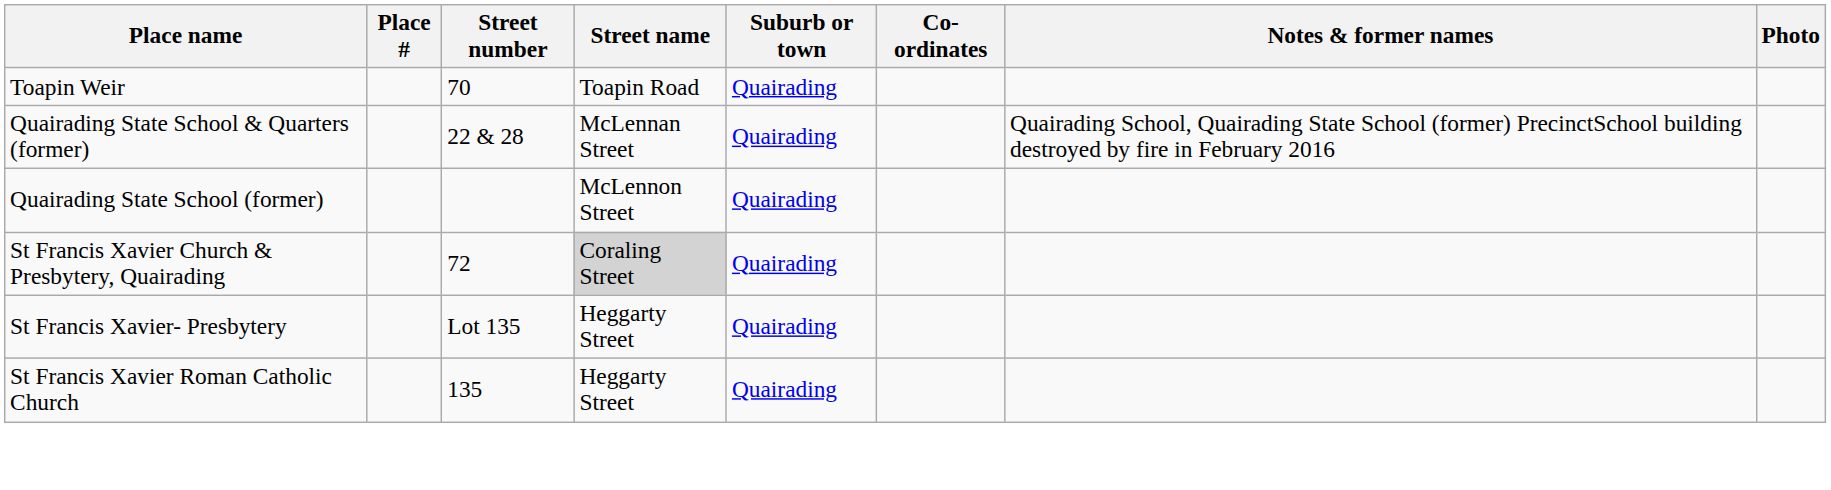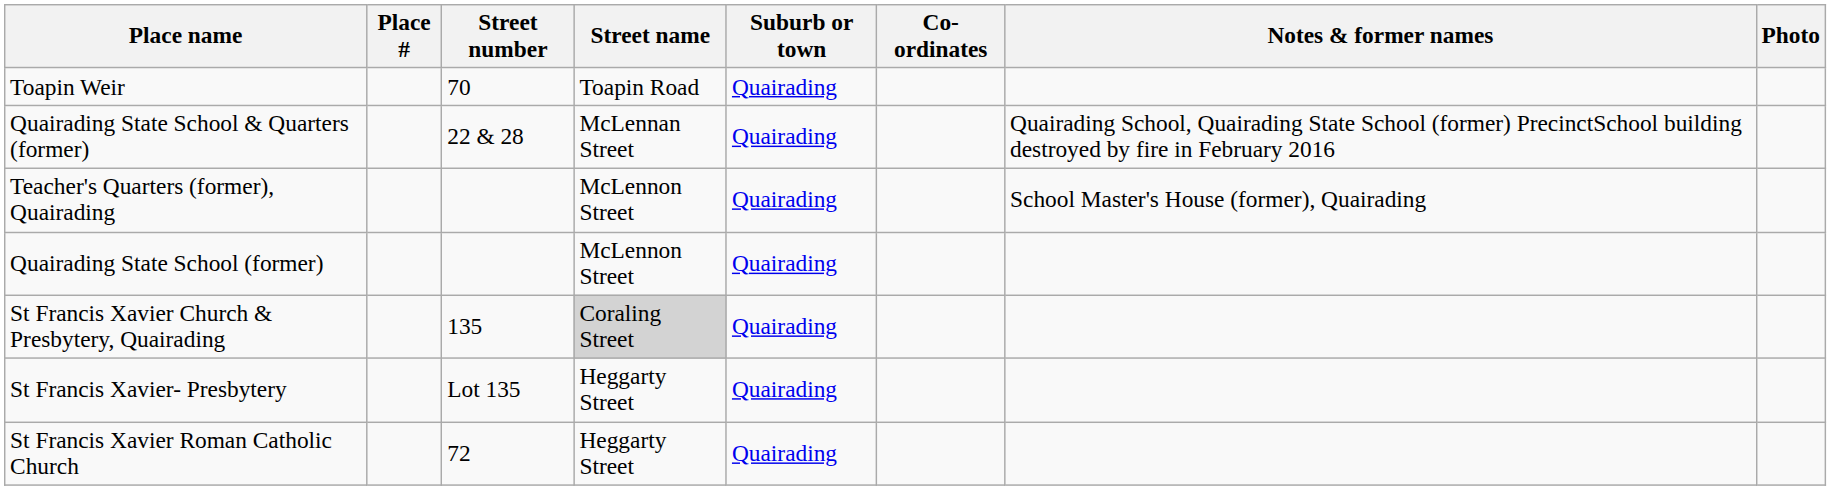+ row: Teacher's Quarters (former), Quairading | McLennon Street | Quairading | School Master's House (former), Quairading
St Francis Xavier Church & Presbytery, Quairading | Street number: 72 -> 135
St Francis Xavier Roman Catholic Church | Street number: 135 -> 72
